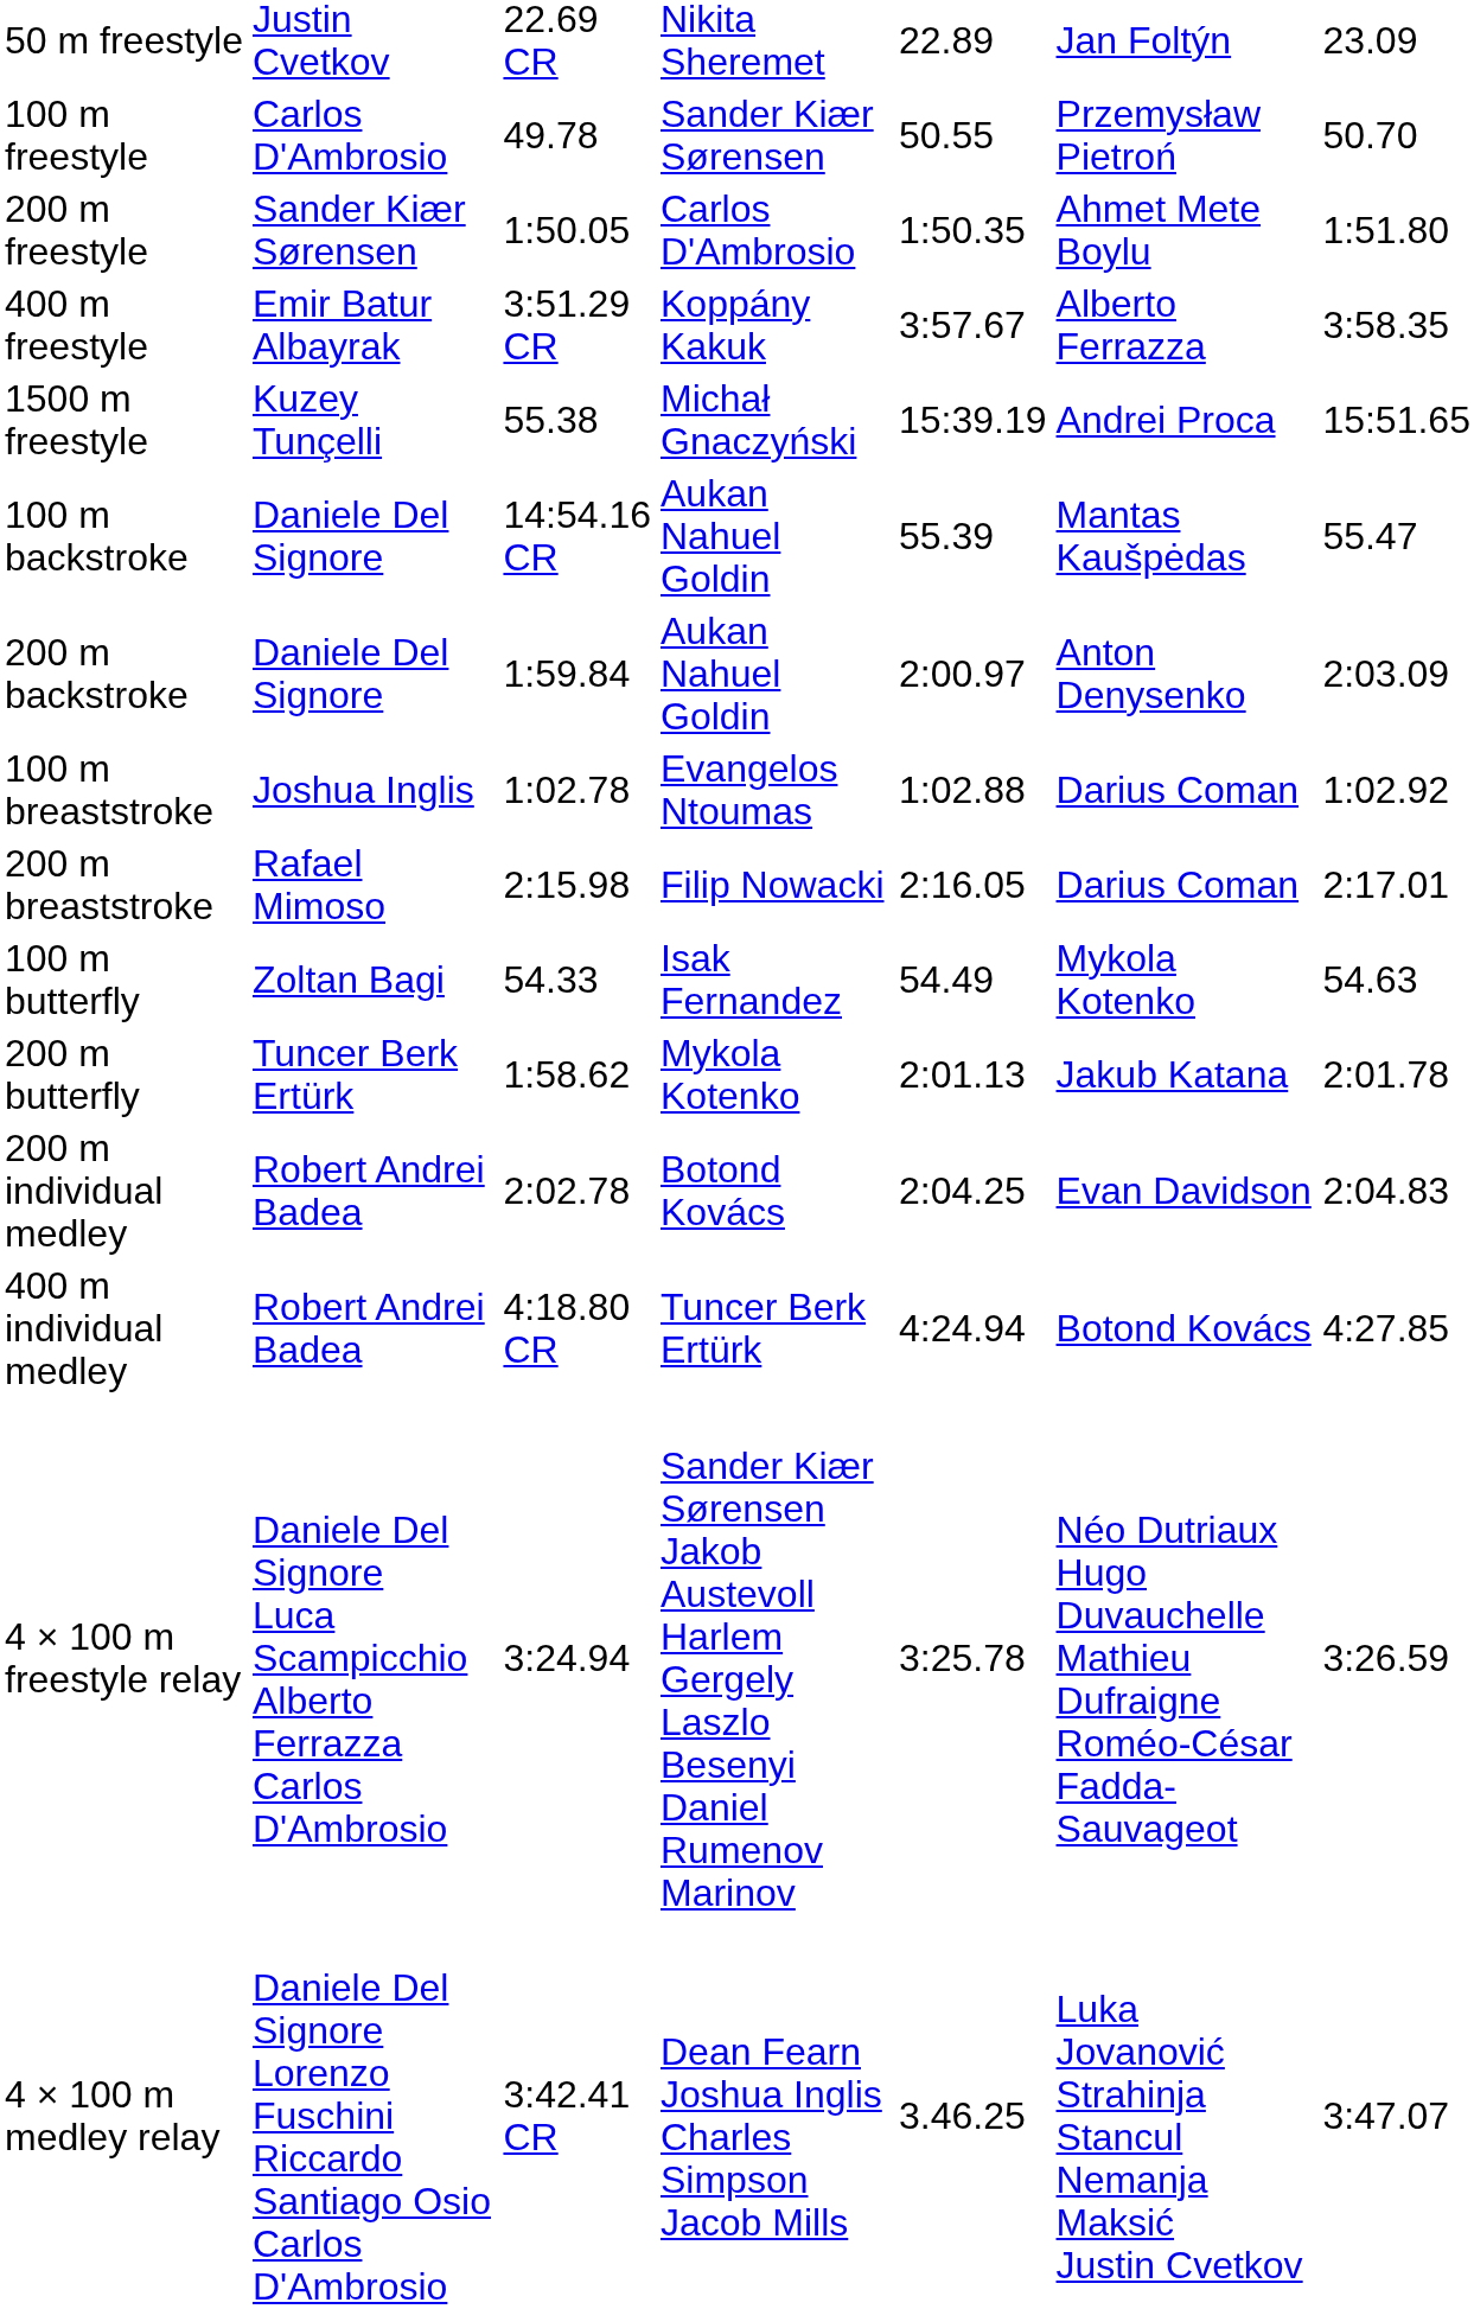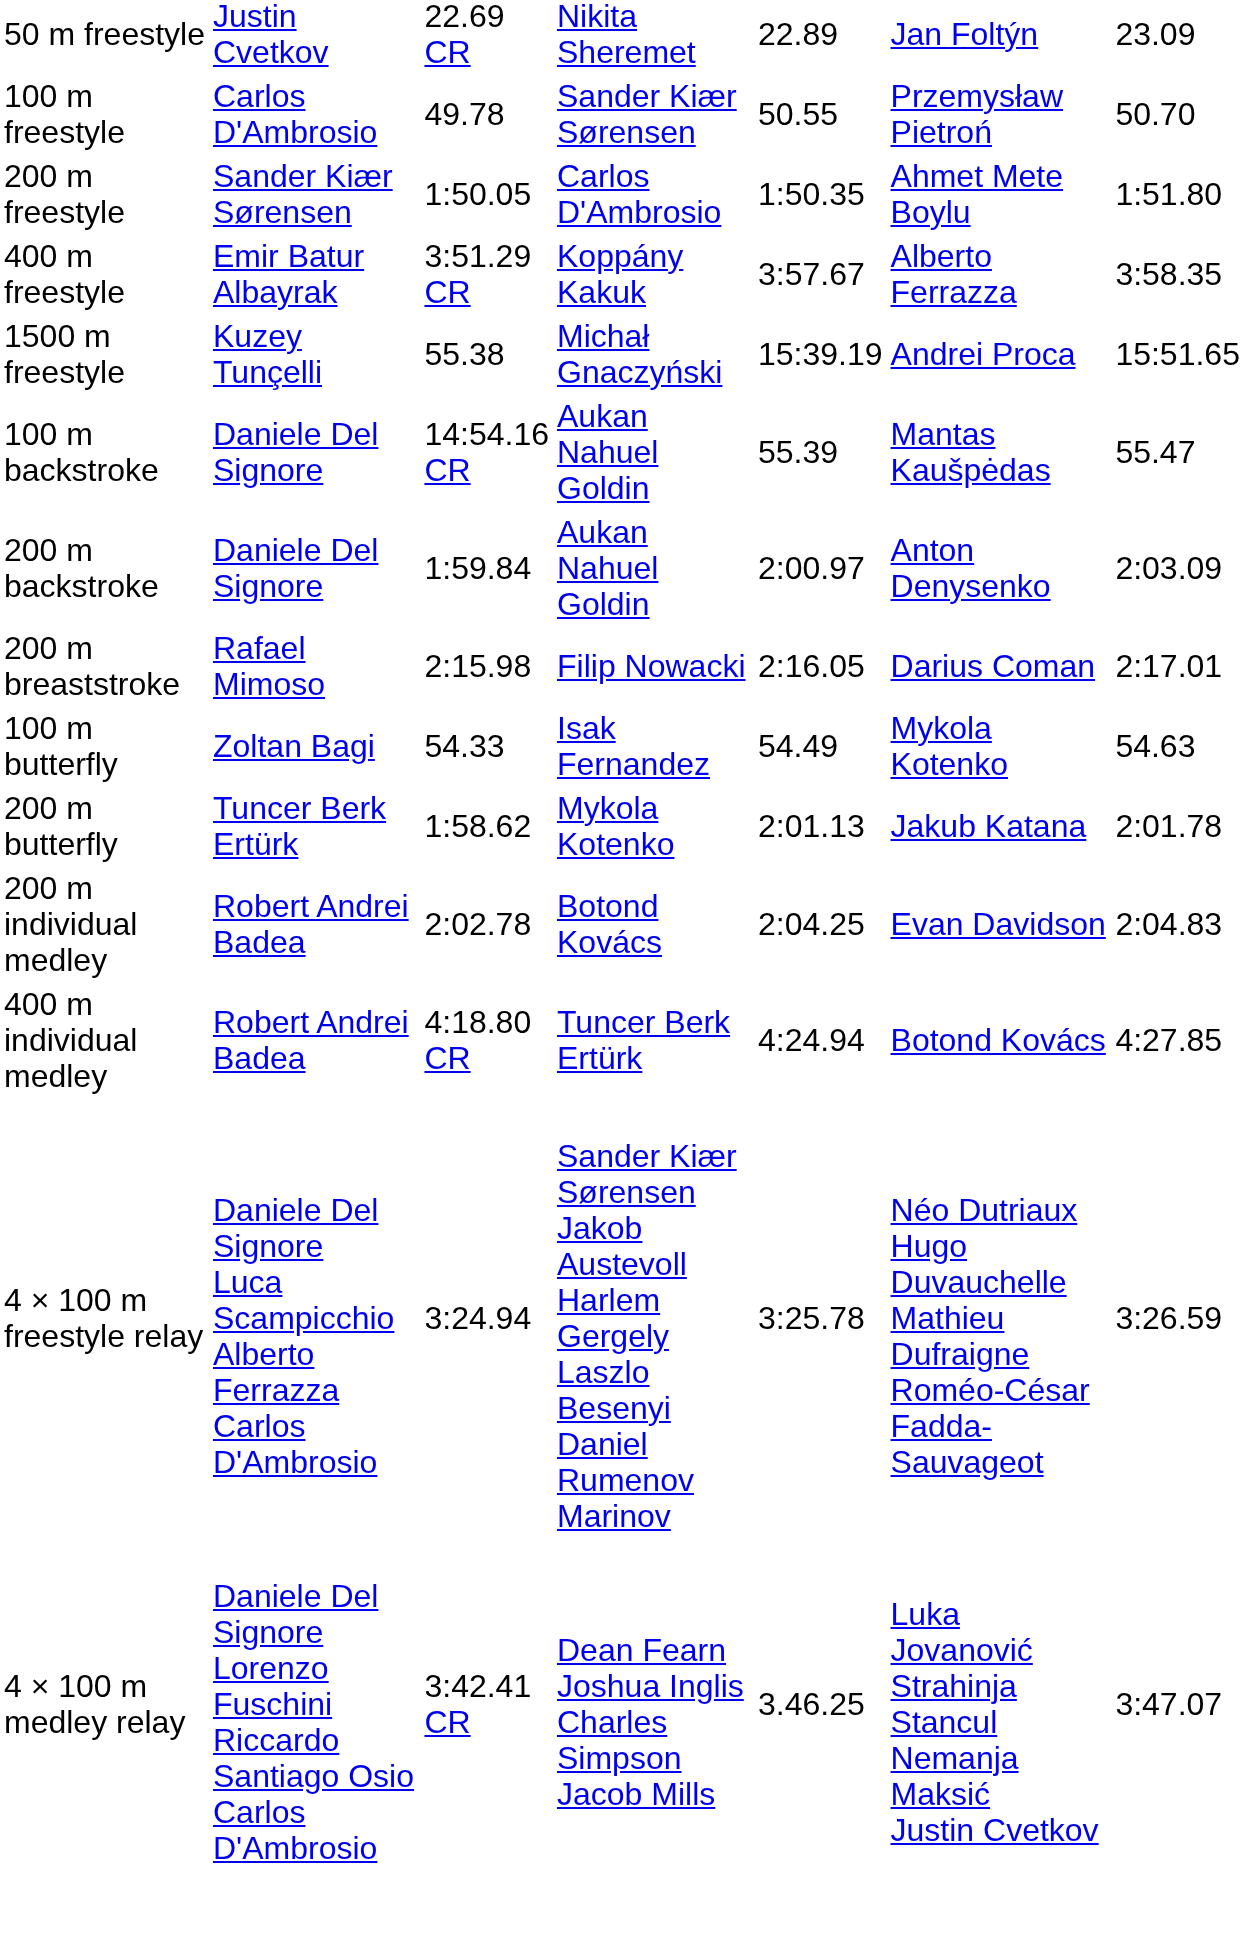- row: 100 m breaststroke | Joshua Inglis | 1:02.78 | Evangelos Ntoumas | 1:02.88 | Darius Coman | 1:02.92
